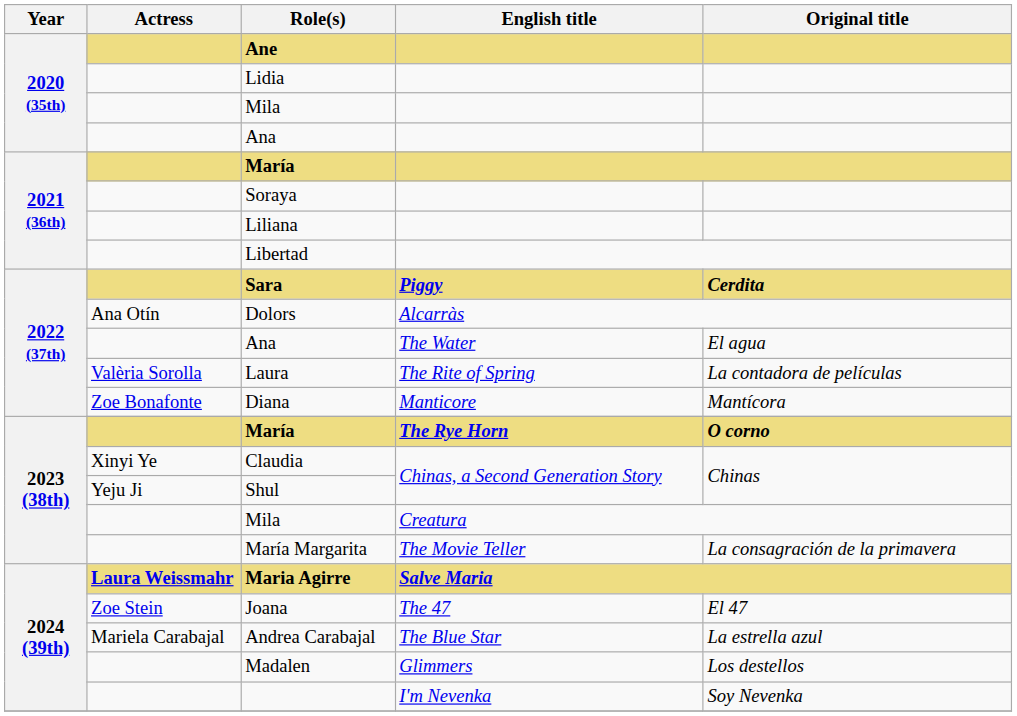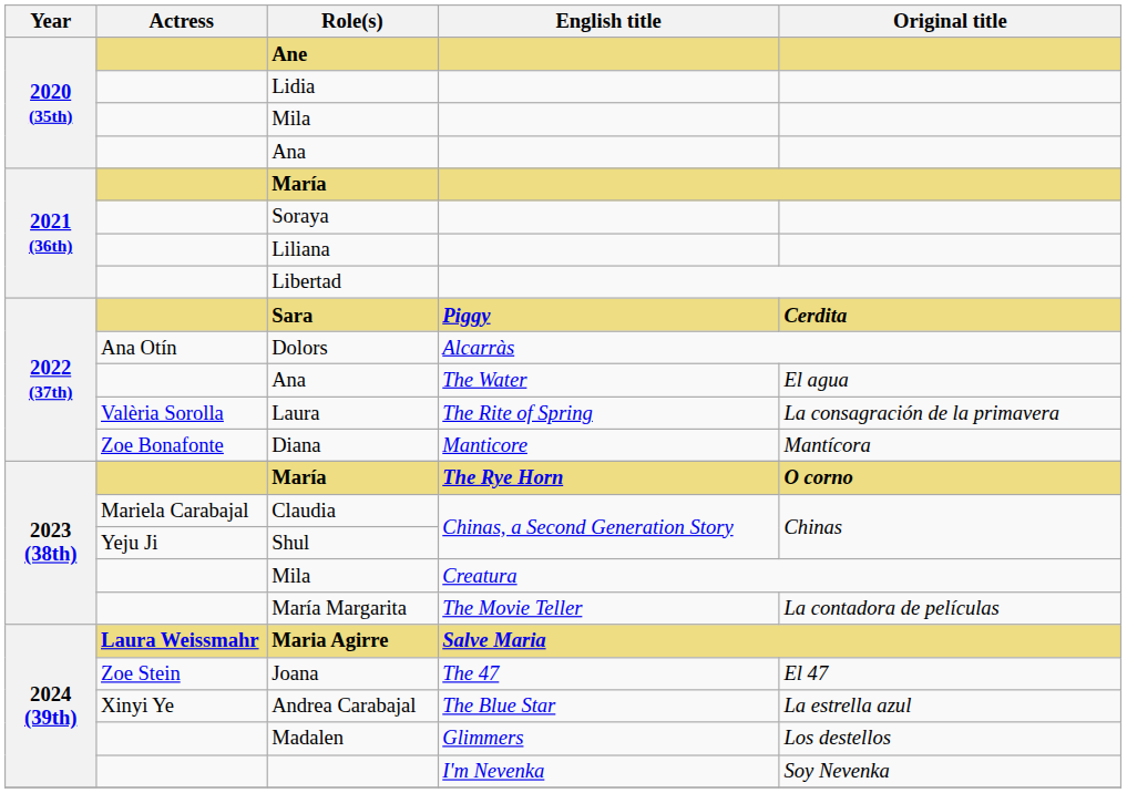Laura | Original title: La contadora de películas -> La consagración de la primavera
Claudia | Actress: Xinyi Ye -> Mariela Carabajal
María Margarita | Original title: La consagración de la primavera -> La contadora de películas
Andrea Carabajal | Actress: Mariela Carabajal -> Xinyi Ye
